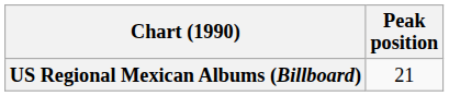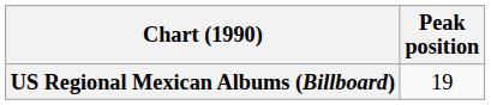US Regional Mexican Albums (Billboard) | Peak position: 21 -> 19
